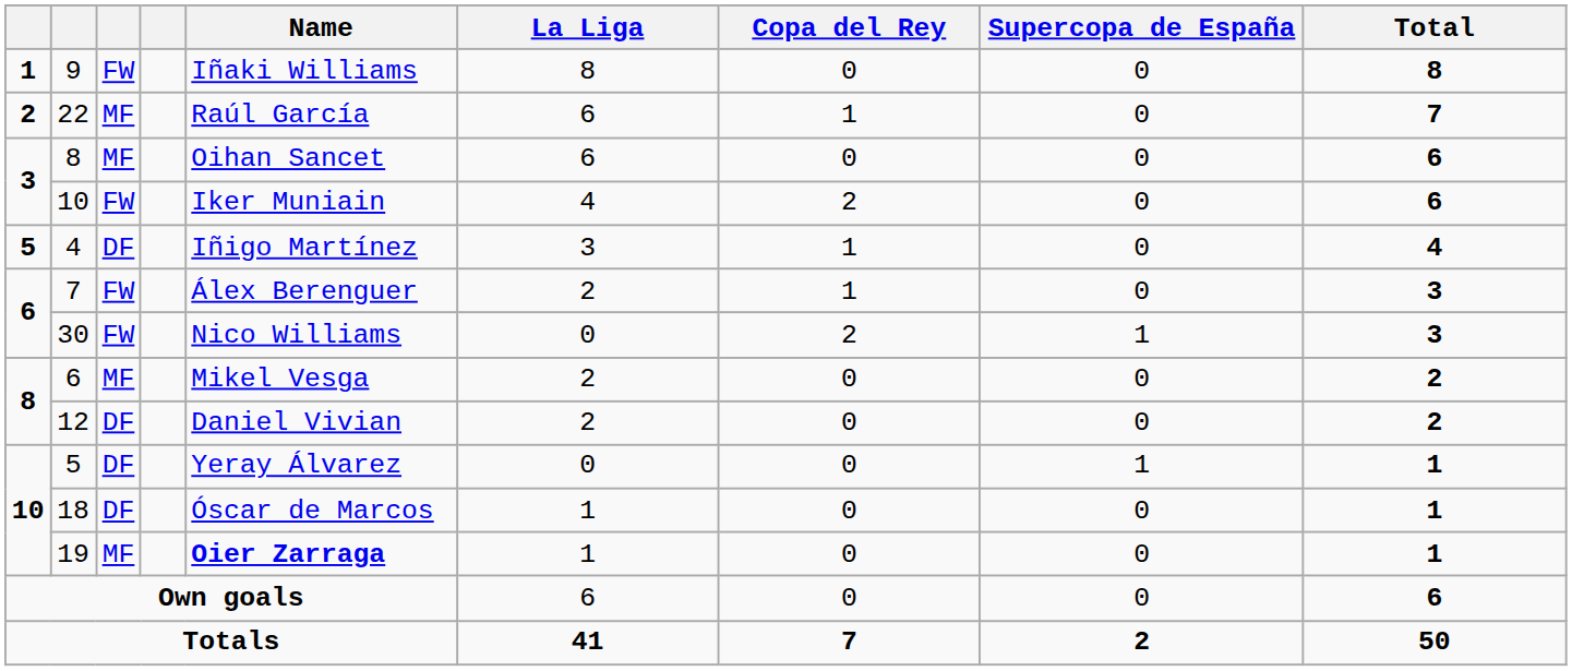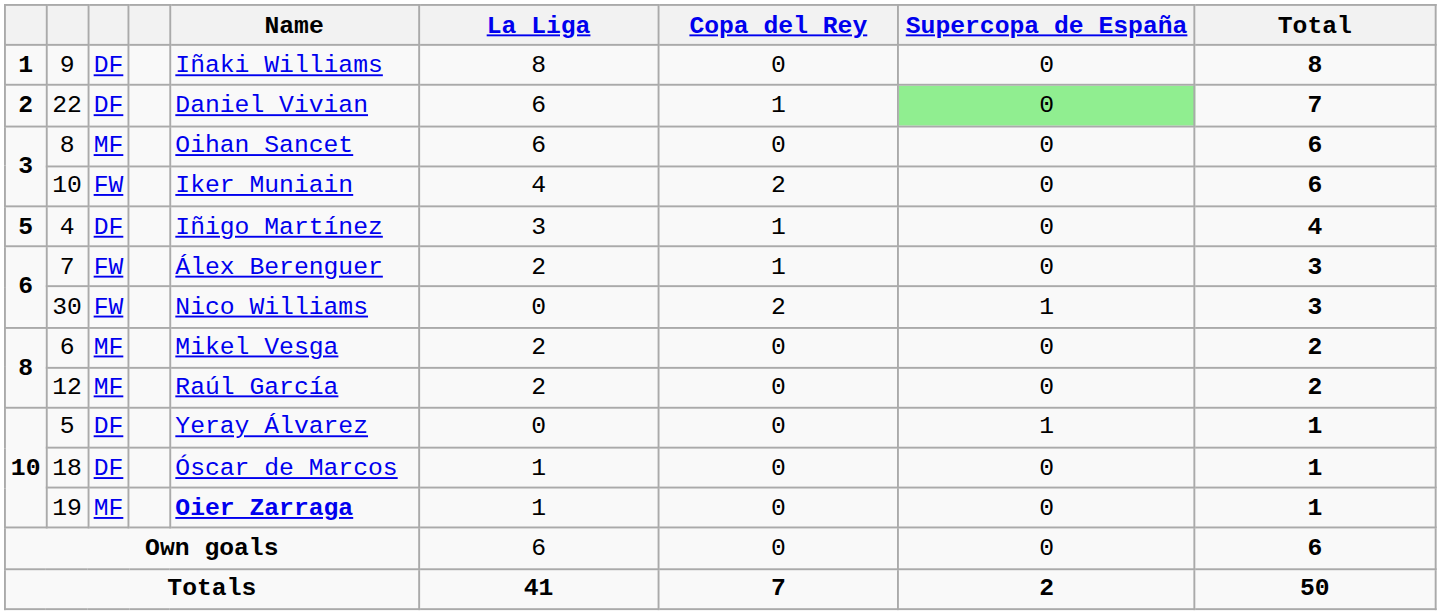9 | column 3: FW -> DF
22 | column 3: MF -> DF
22 | Name: Raúl García -> Daniel Vivian
22 | Supercopa de España: no background -> lightgreen background
12 | column 3: DF -> MF
12 | Name: Daniel Vivian -> Raúl García
